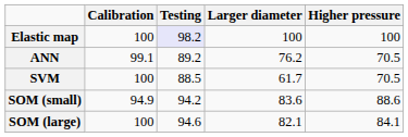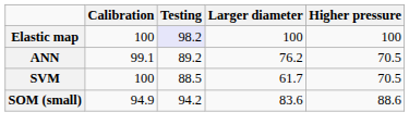- row: SOM (large) | 100 | 94.6 | 82.1 | 84.1
